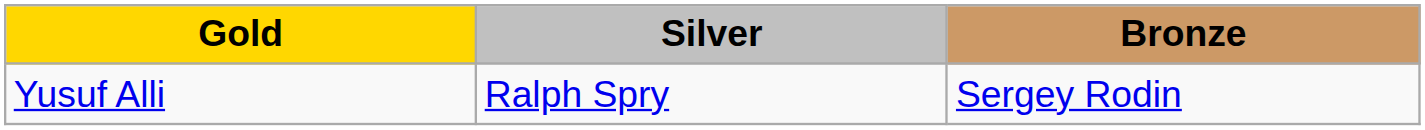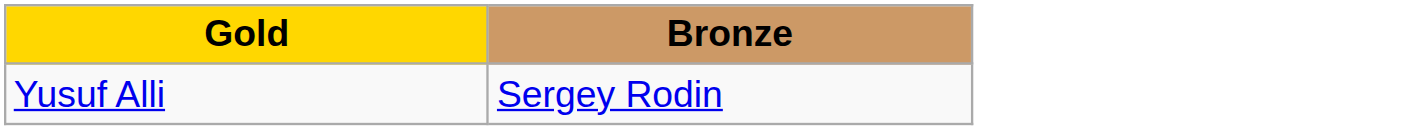- column: Silver | Ralph Spry
